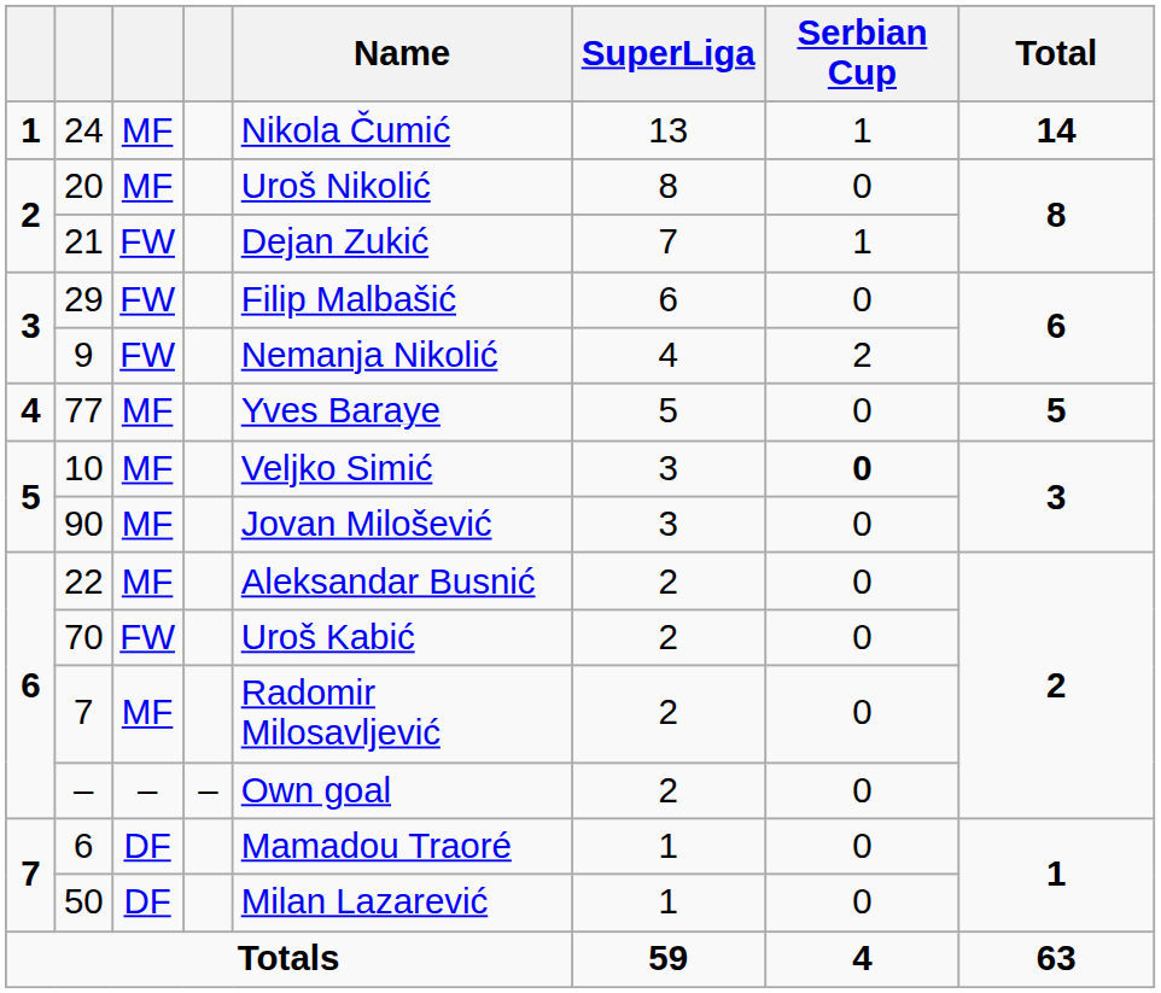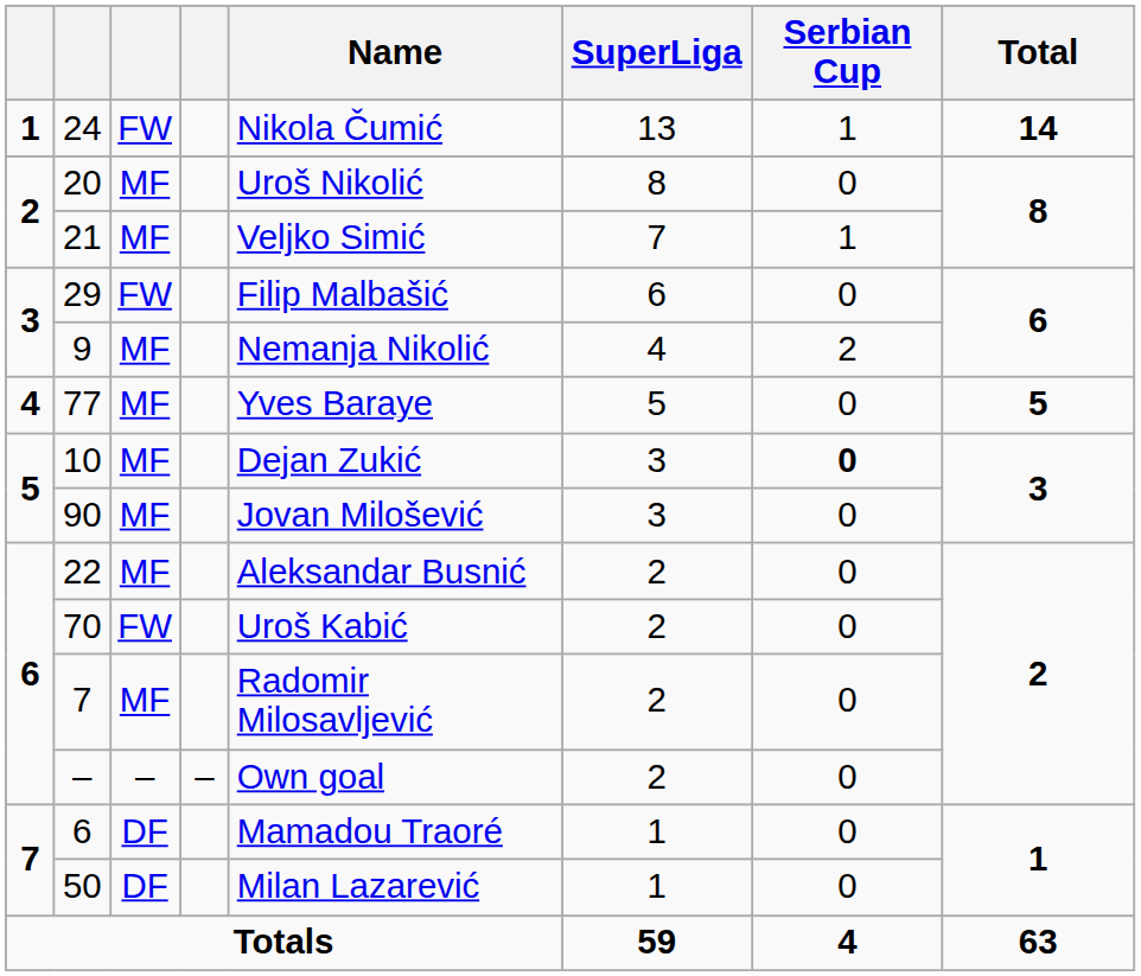24 | column 3: MF -> FW
21 | column 3: FW -> MF
21 | Name: Dejan Zukić -> Veljko Simić
9 | column 3: FW -> MF
10 | Name: Veljko Simić -> Dejan Zukić
